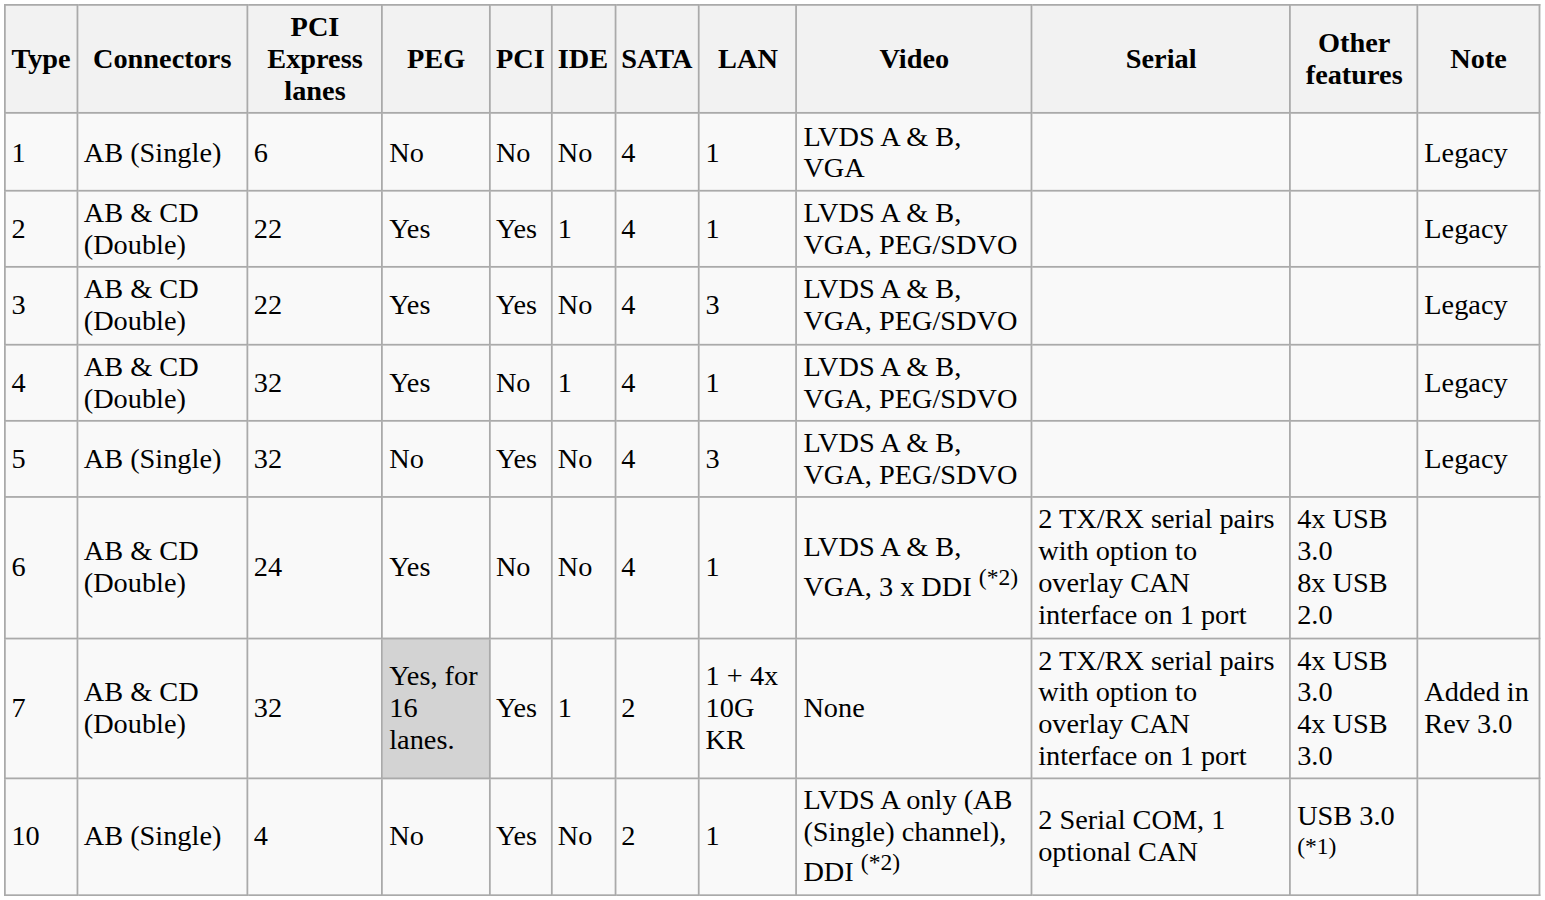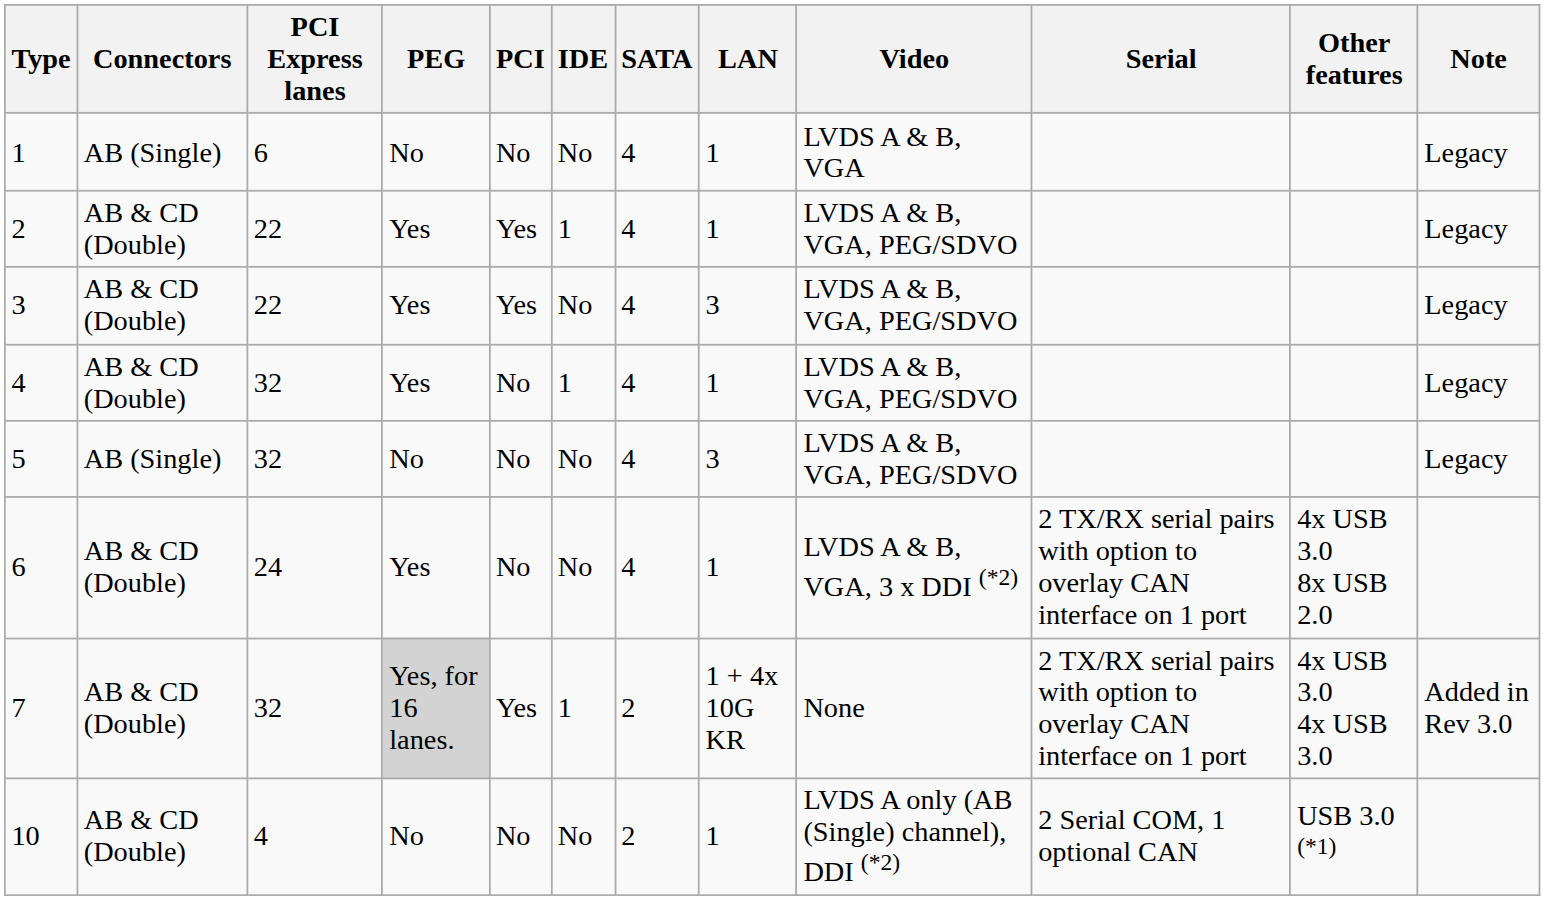5 | PCI: Yes -> No
10 | Connectors: AB (Single) -> AB & CD (Double)
10 | PCI: Yes -> No
